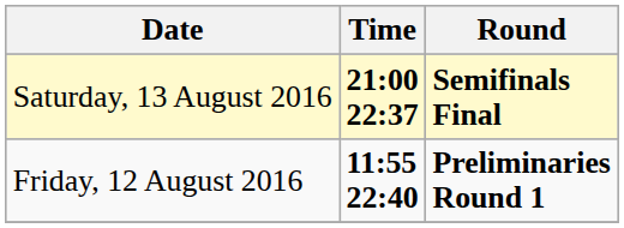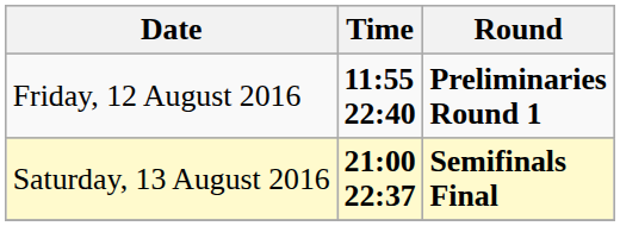rows swapped: Friday, 12 August 2016 <-> Saturday, 13 August 2016
